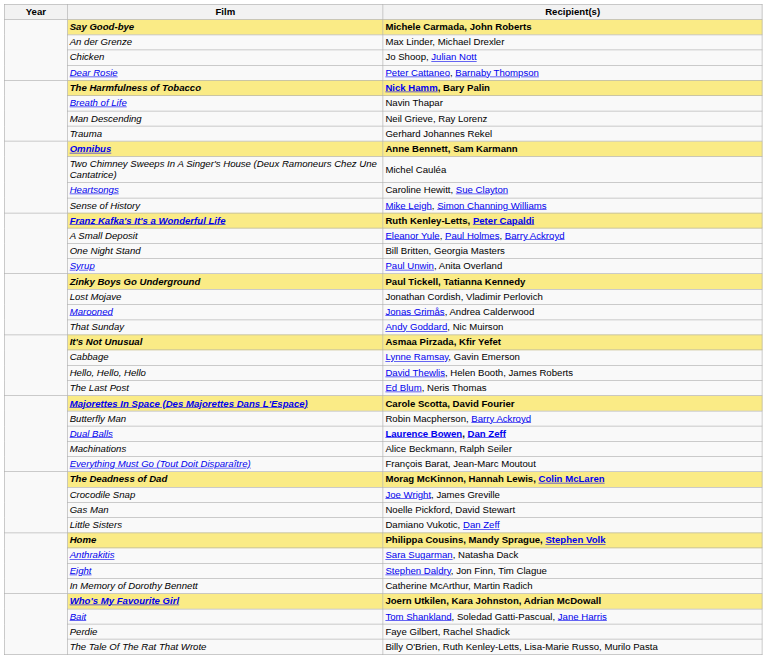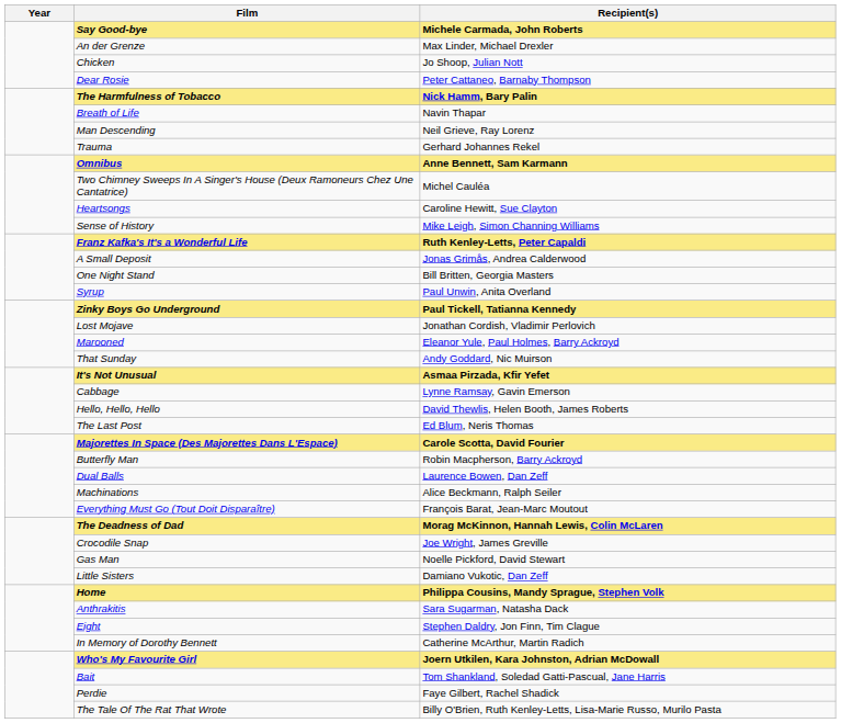A Small Deposit | Recipient(s): Eleanor Yule, Paul Holmes, Barry Ackroyd -> Jonas Grimås, Andrea Calderwood
Marooned | Recipient(s): Jonas Grimås, Andrea Calderwood -> Eleanor Yule, Paul Holmes, Barry Ackroyd
Dual Balls | Recipient(s): bold -> normal
